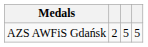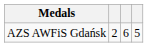AZS AWFiS Gdańsk | column 3: 5 -> 6
